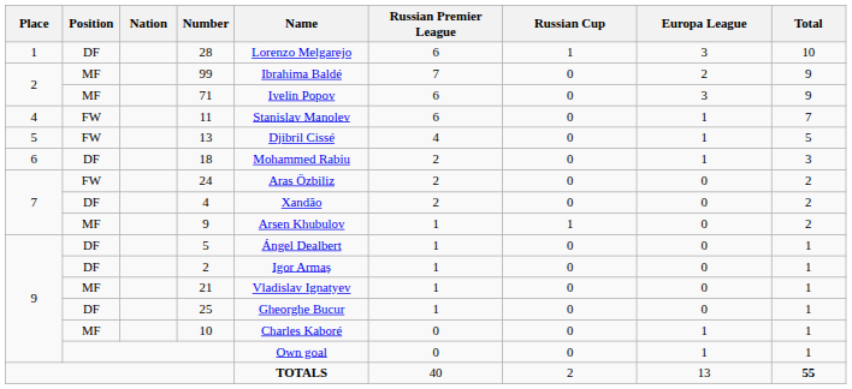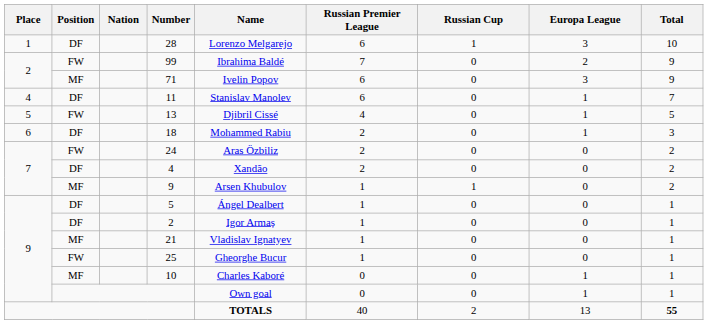99 | Position: MF -> FW
11 | Position: FW -> DF
25 | Position: DF -> FW
